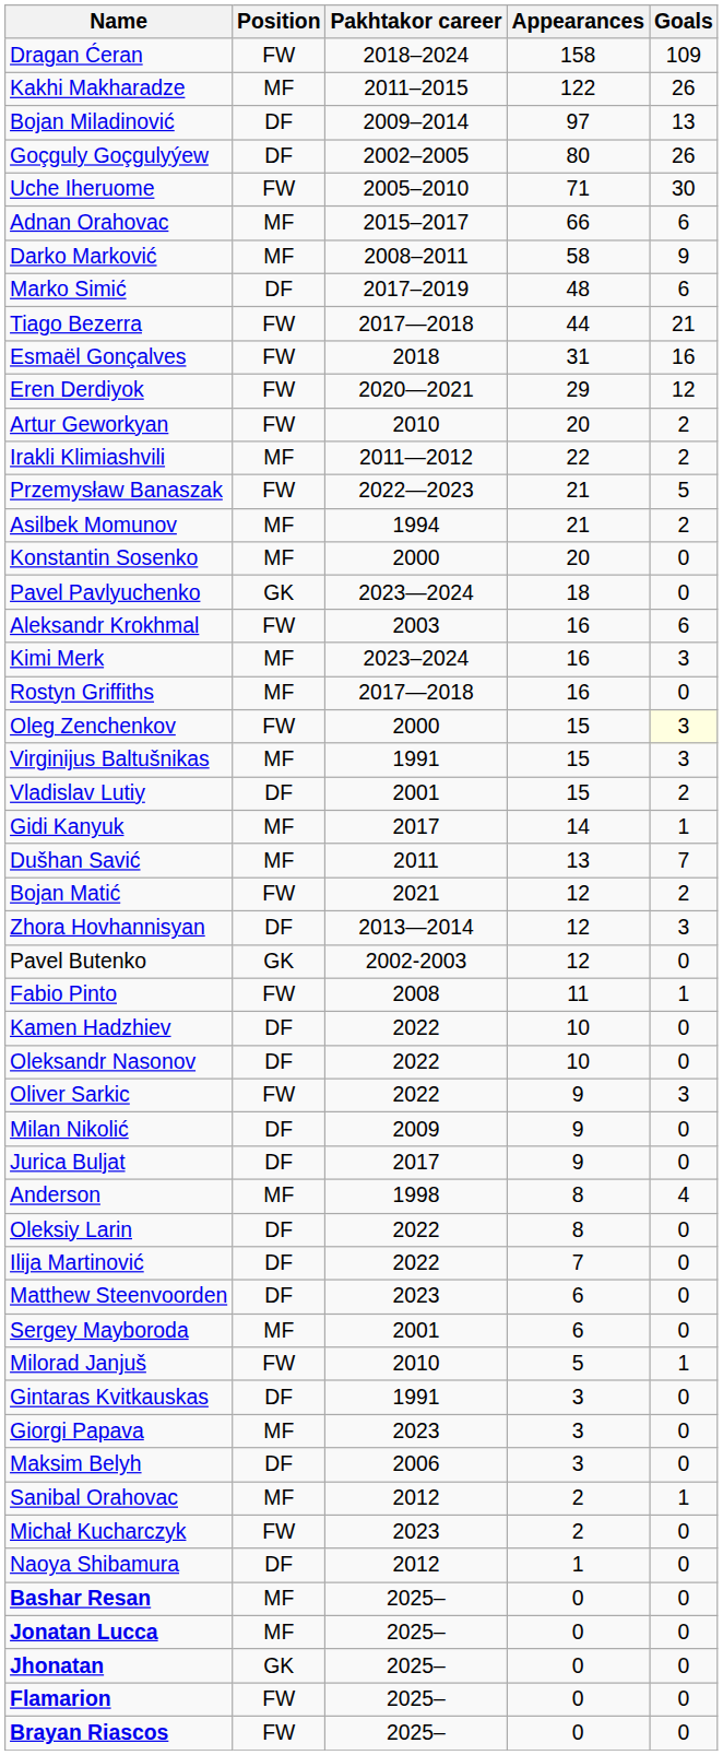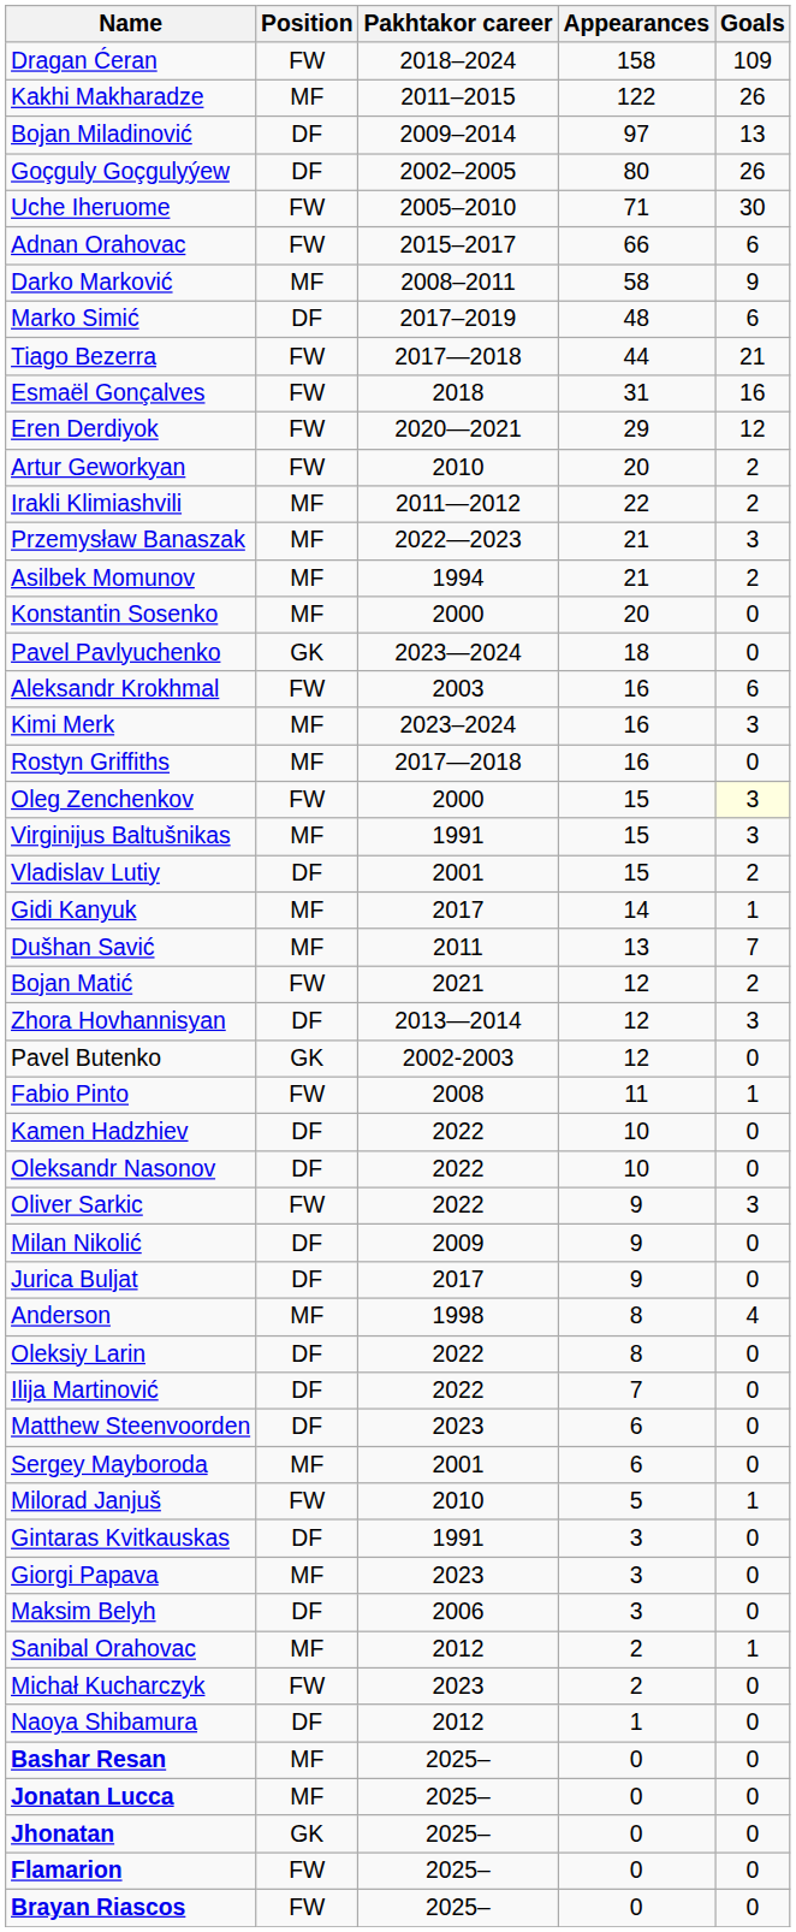Adnan Orahovac | Position: MF -> FW
Przemysław Banaszak | Position: FW -> MF
Przemysław Banaszak | Goals: 5 -> 3
